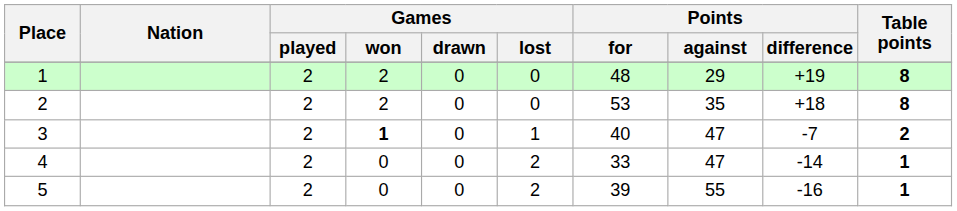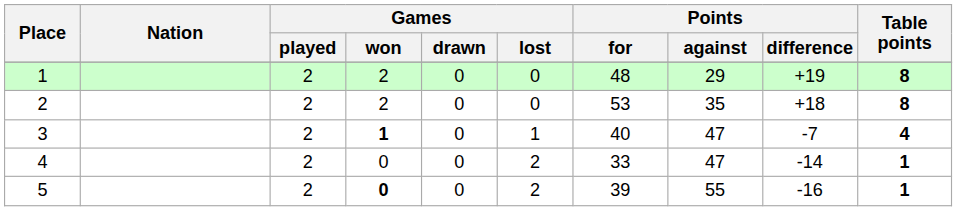3 | Table points: 2 -> 4
5 | Games / won: normal -> bold
